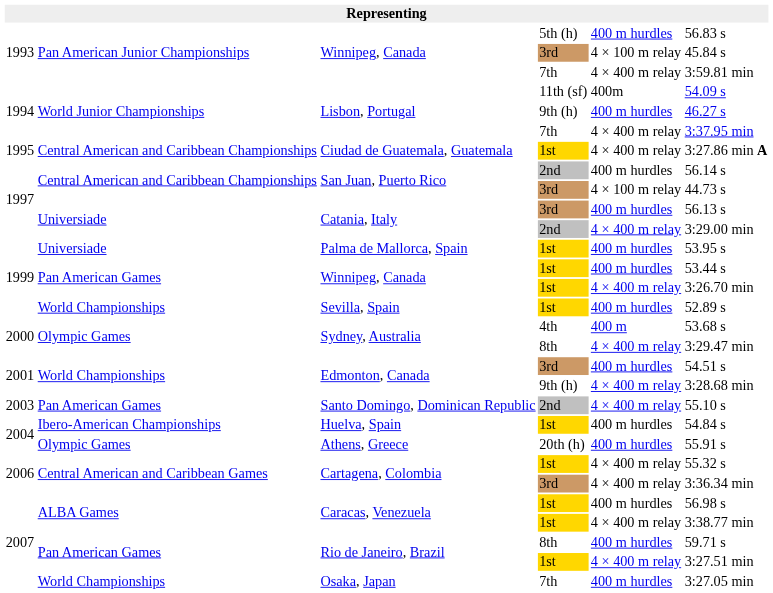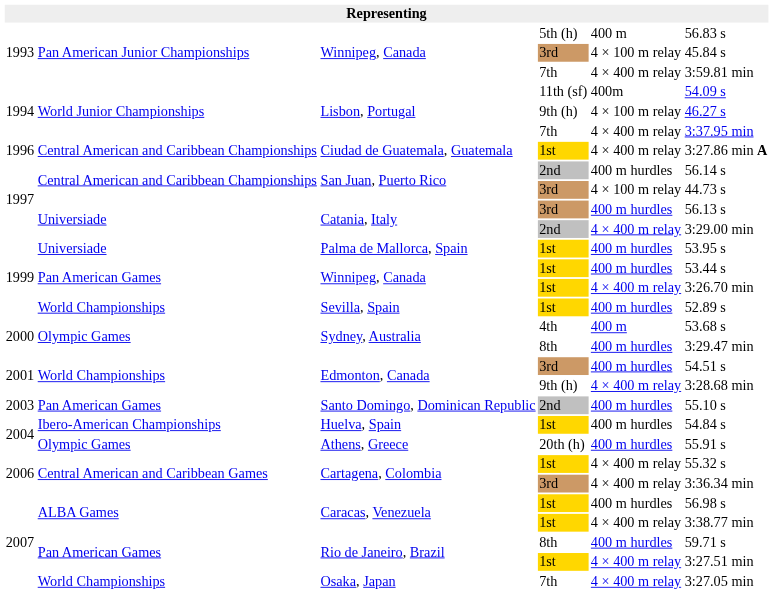Winnipeg, Canada / 5th (h) | column 5: 400 m hurdles -> 400 m
Lisbon, Portugal / 9th (h) | column 5: 400 m hurdles -> 4 × 100 m relay
Ciudad de Guatemala, Guatemala | column 1: 1995 -> 1996
Sydney, Australia / 8th | column 5: 4 × 400 m relay -> 400 m hurdles
Santo Domingo, Dominican Republic | column 5: 4 × 400 m relay -> 400 m hurdles
Osaka, Japan | column 5: 400 m hurdles -> 4 × 400 m relay
